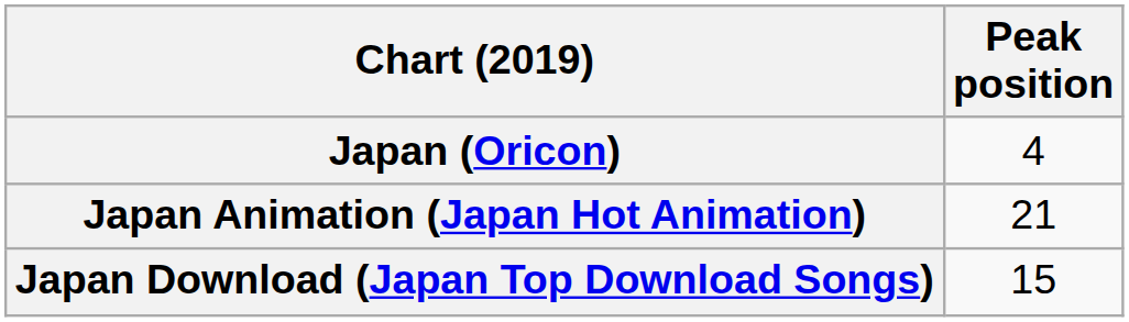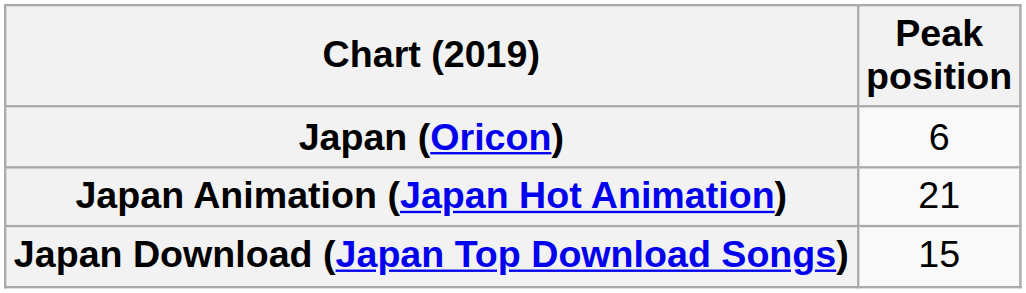Japan (Oricon) | Peak position: 4 -> 6
